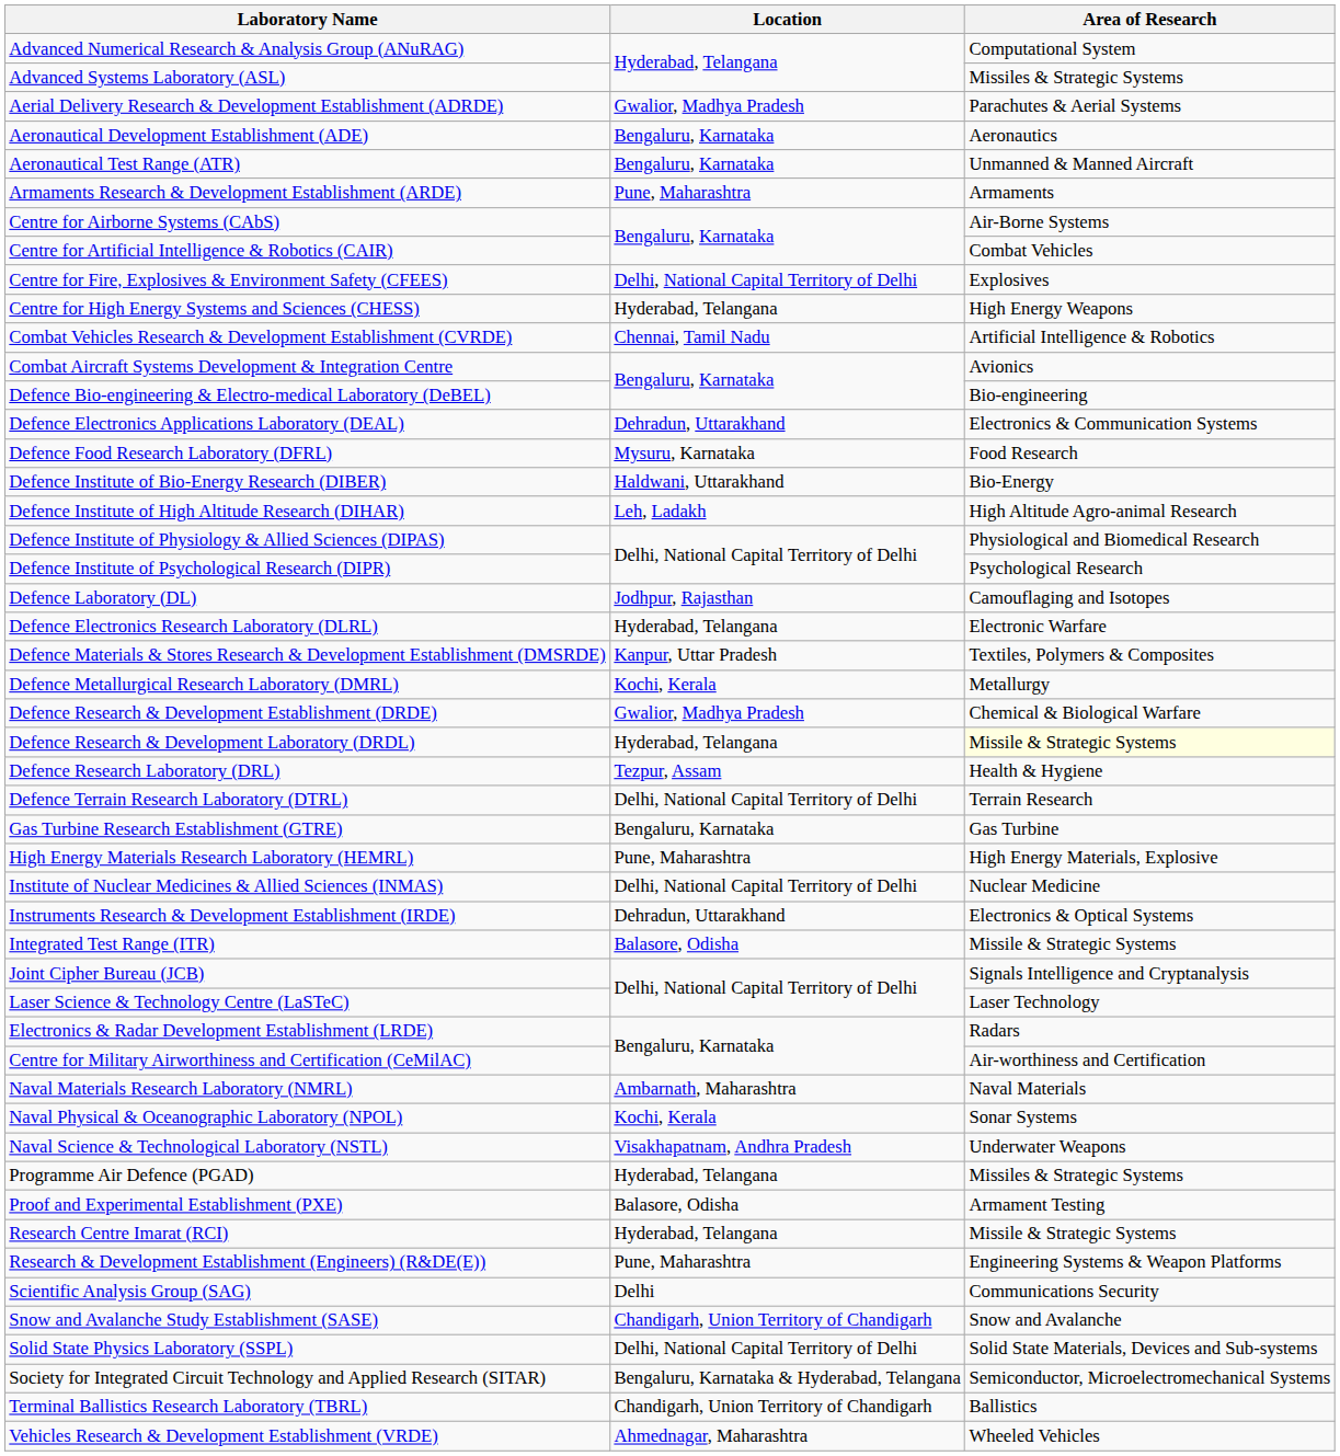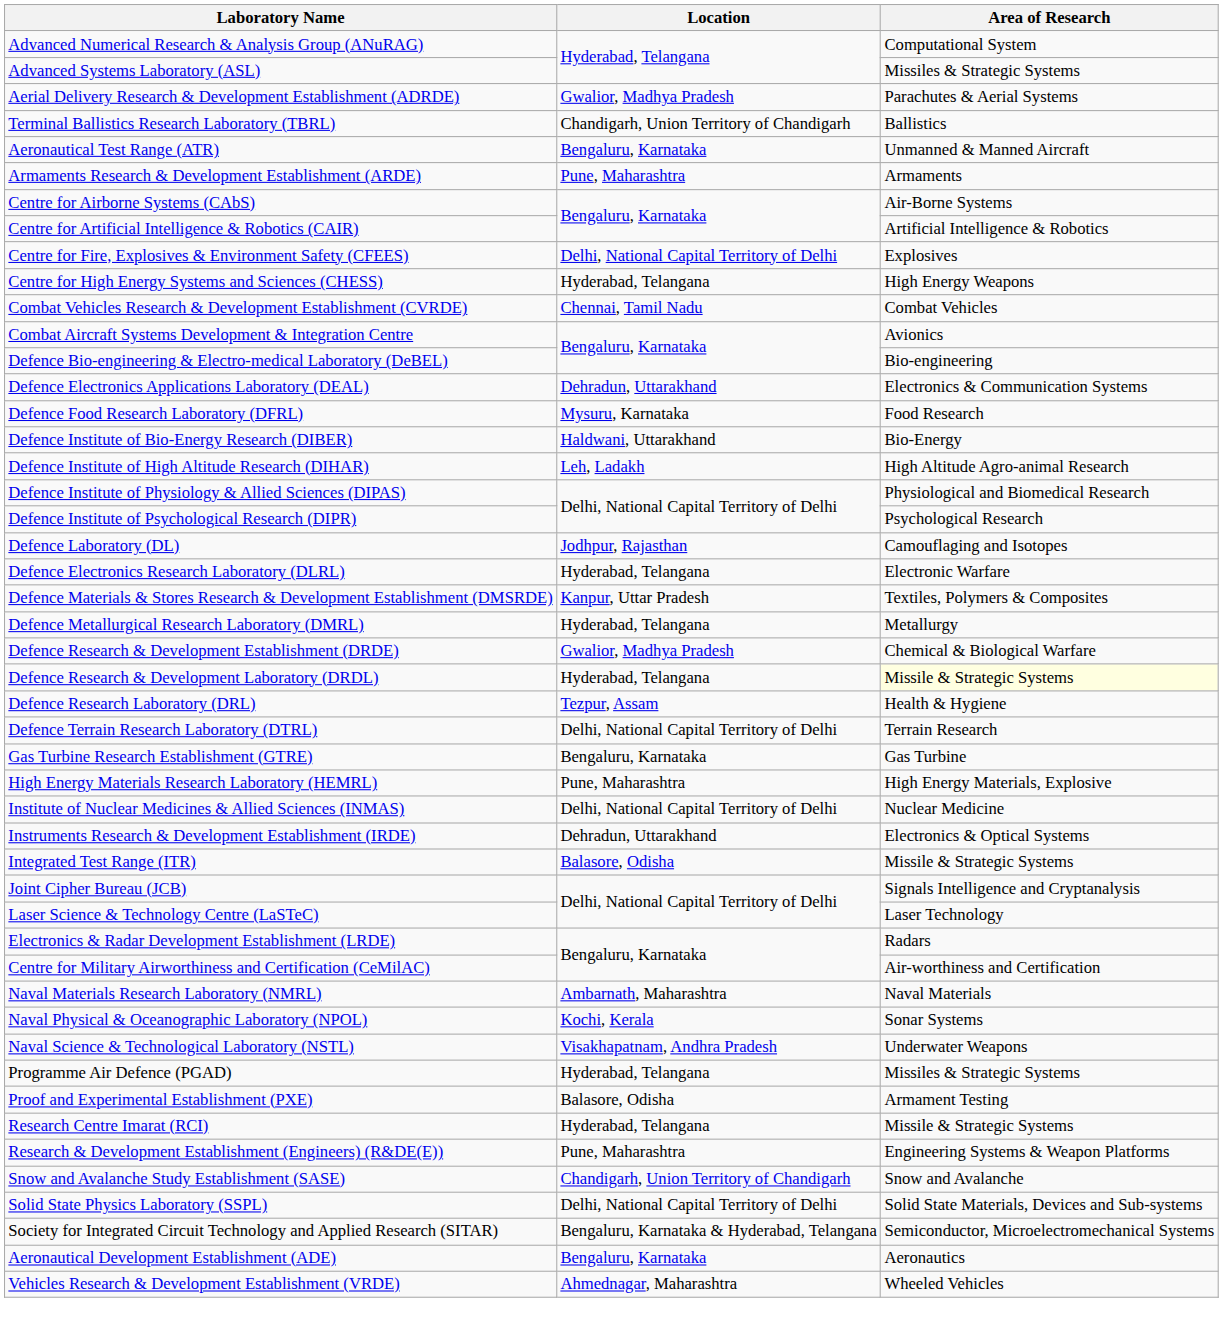rows swapped: Aeronautical Development Establishment (ADE) <-> Terminal Ballistics Research Laboratory (TBRL)
Centre for Artificial Intelligence & Robotics (CAIR) | Area of Research: Combat Vehicles -> Artificial Intelligence & Robotics
Combat Vehicles Research & Development Establishment (CVRDE) | Area of Research: Artificial Intelligence & Robotics -> Combat Vehicles
Defence Metallurgical Research Laboratory (DMRL) | Location: Kochi, Kerala -> Hyderabad, Telangana
- row: Scientific Analysis Group (SAG) | Delhi | Communications Security
